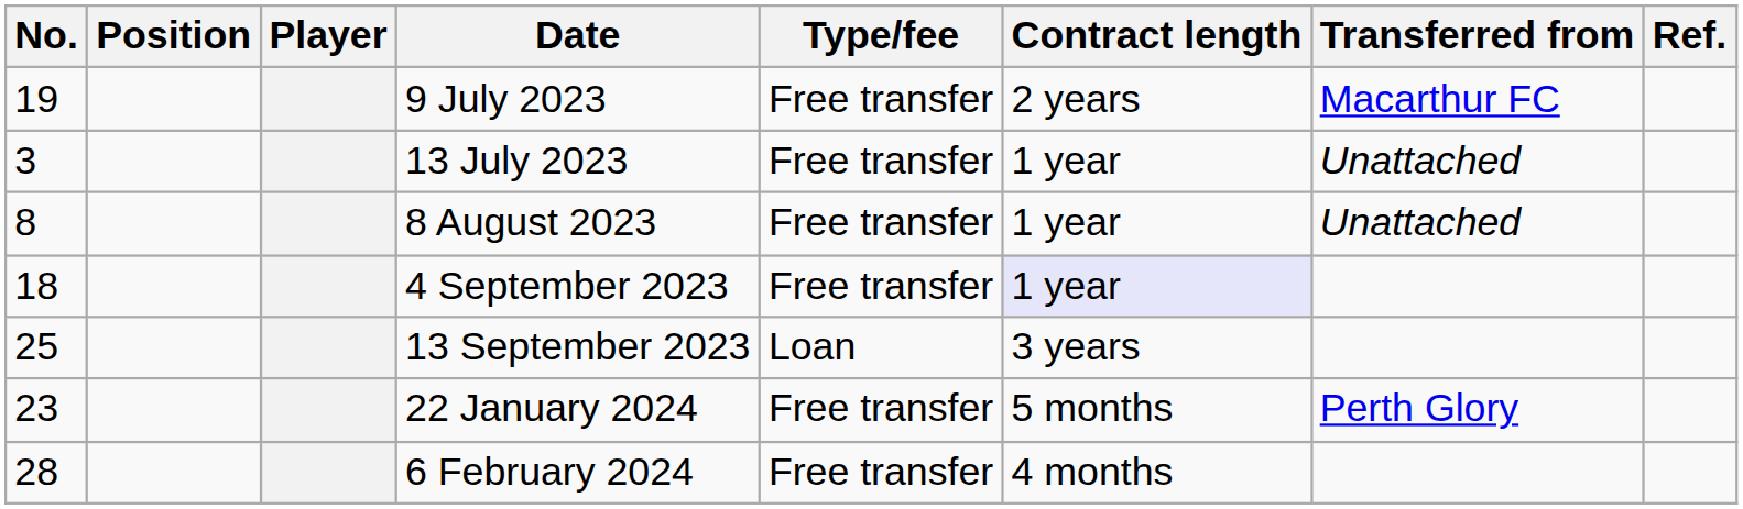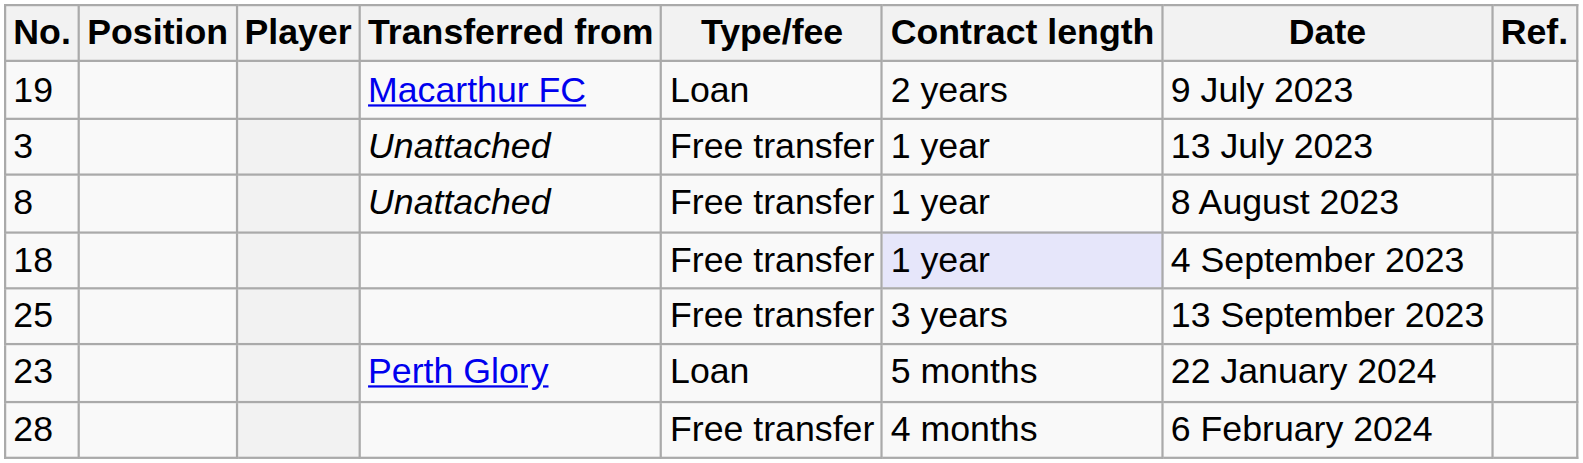columns swapped: Transferred from <-> Date
19 | Type/fee: Free transfer -> Loan
25 | Type/fee: Loan -> Free transfer
23 | Type/fee: Free transfer -> Loan
